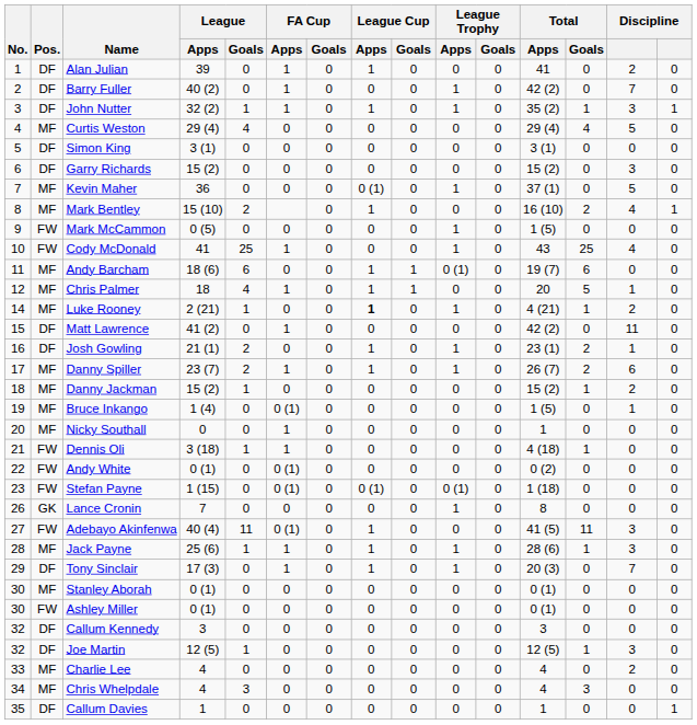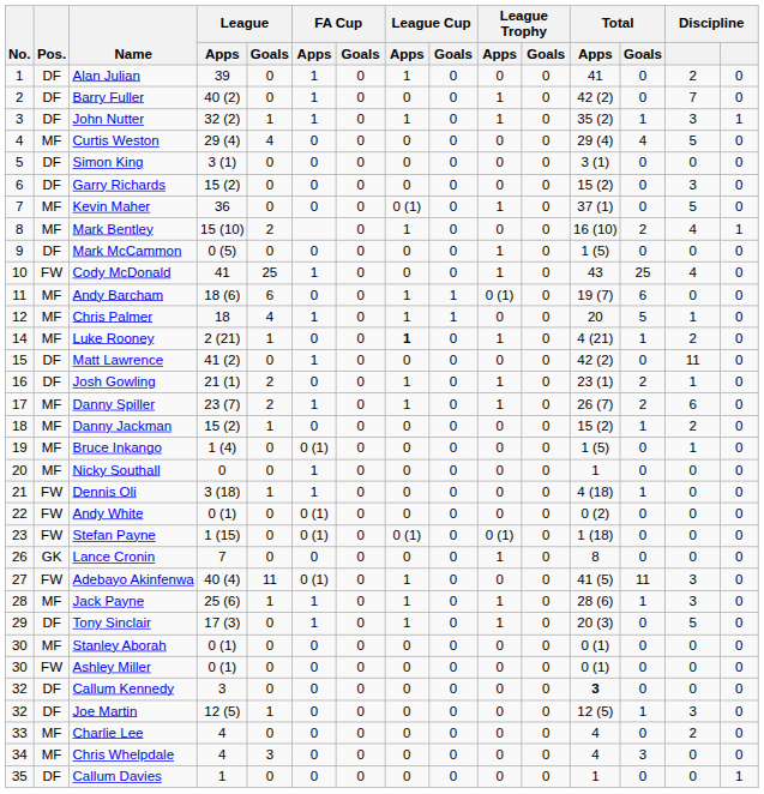Mark McCammon | Pos.: FW -> DF
Tony Sinclair | column 14: 7 -> 5
Callum Kennedy | Total / Apps: normal -> bold
